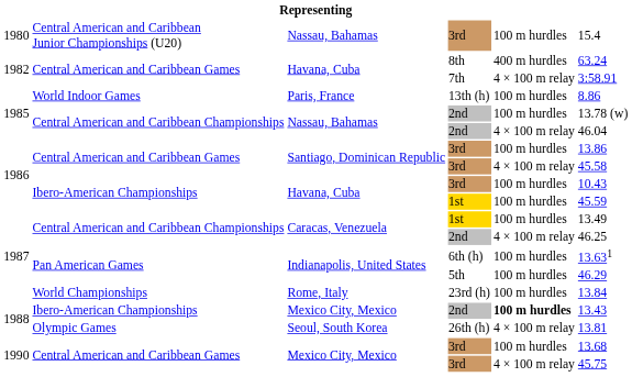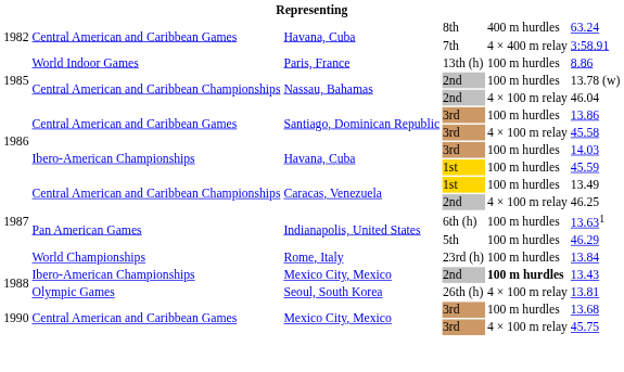- row: 1980 | Central American and Caribbean Junior Championships (U20) | Nassau, Bahamas | 3rd | 100 m hurdles | 15.4
7th | column 5: 4 × 100 m relay -> 4 × 400 m relay
Havana, Cuba / 3rd | column 6: 10.43 -> 14.03
